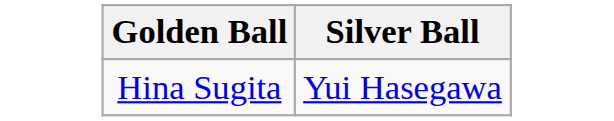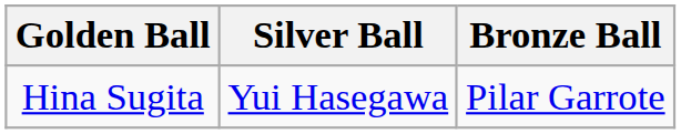+ column: Bronze Ball | Pilar Garrote
